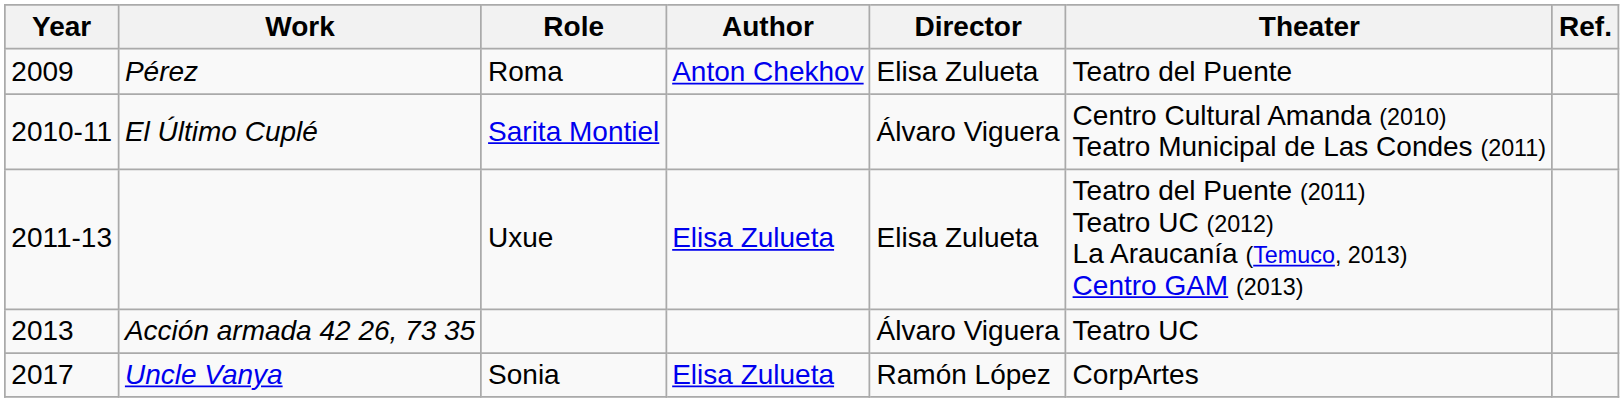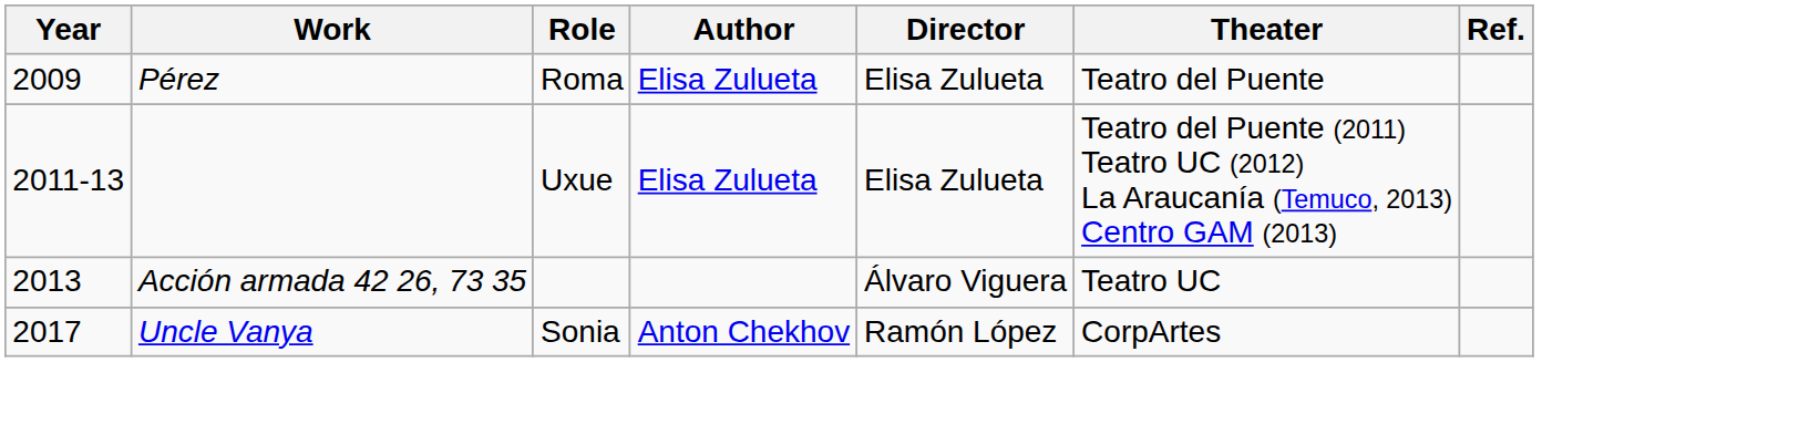Pérez | Author: Anton Chekhov -> Elisa Zulueta
- row: 2010-11 | El Último Cuplé | Sarita Montiel | Álvaro Viguera | Centro Cultural Amanda (2010) Teatro Municipal de Las Condes (2011)
Uncle Vanya | Author: Elisa Zulueta -> Anton Chekhov
